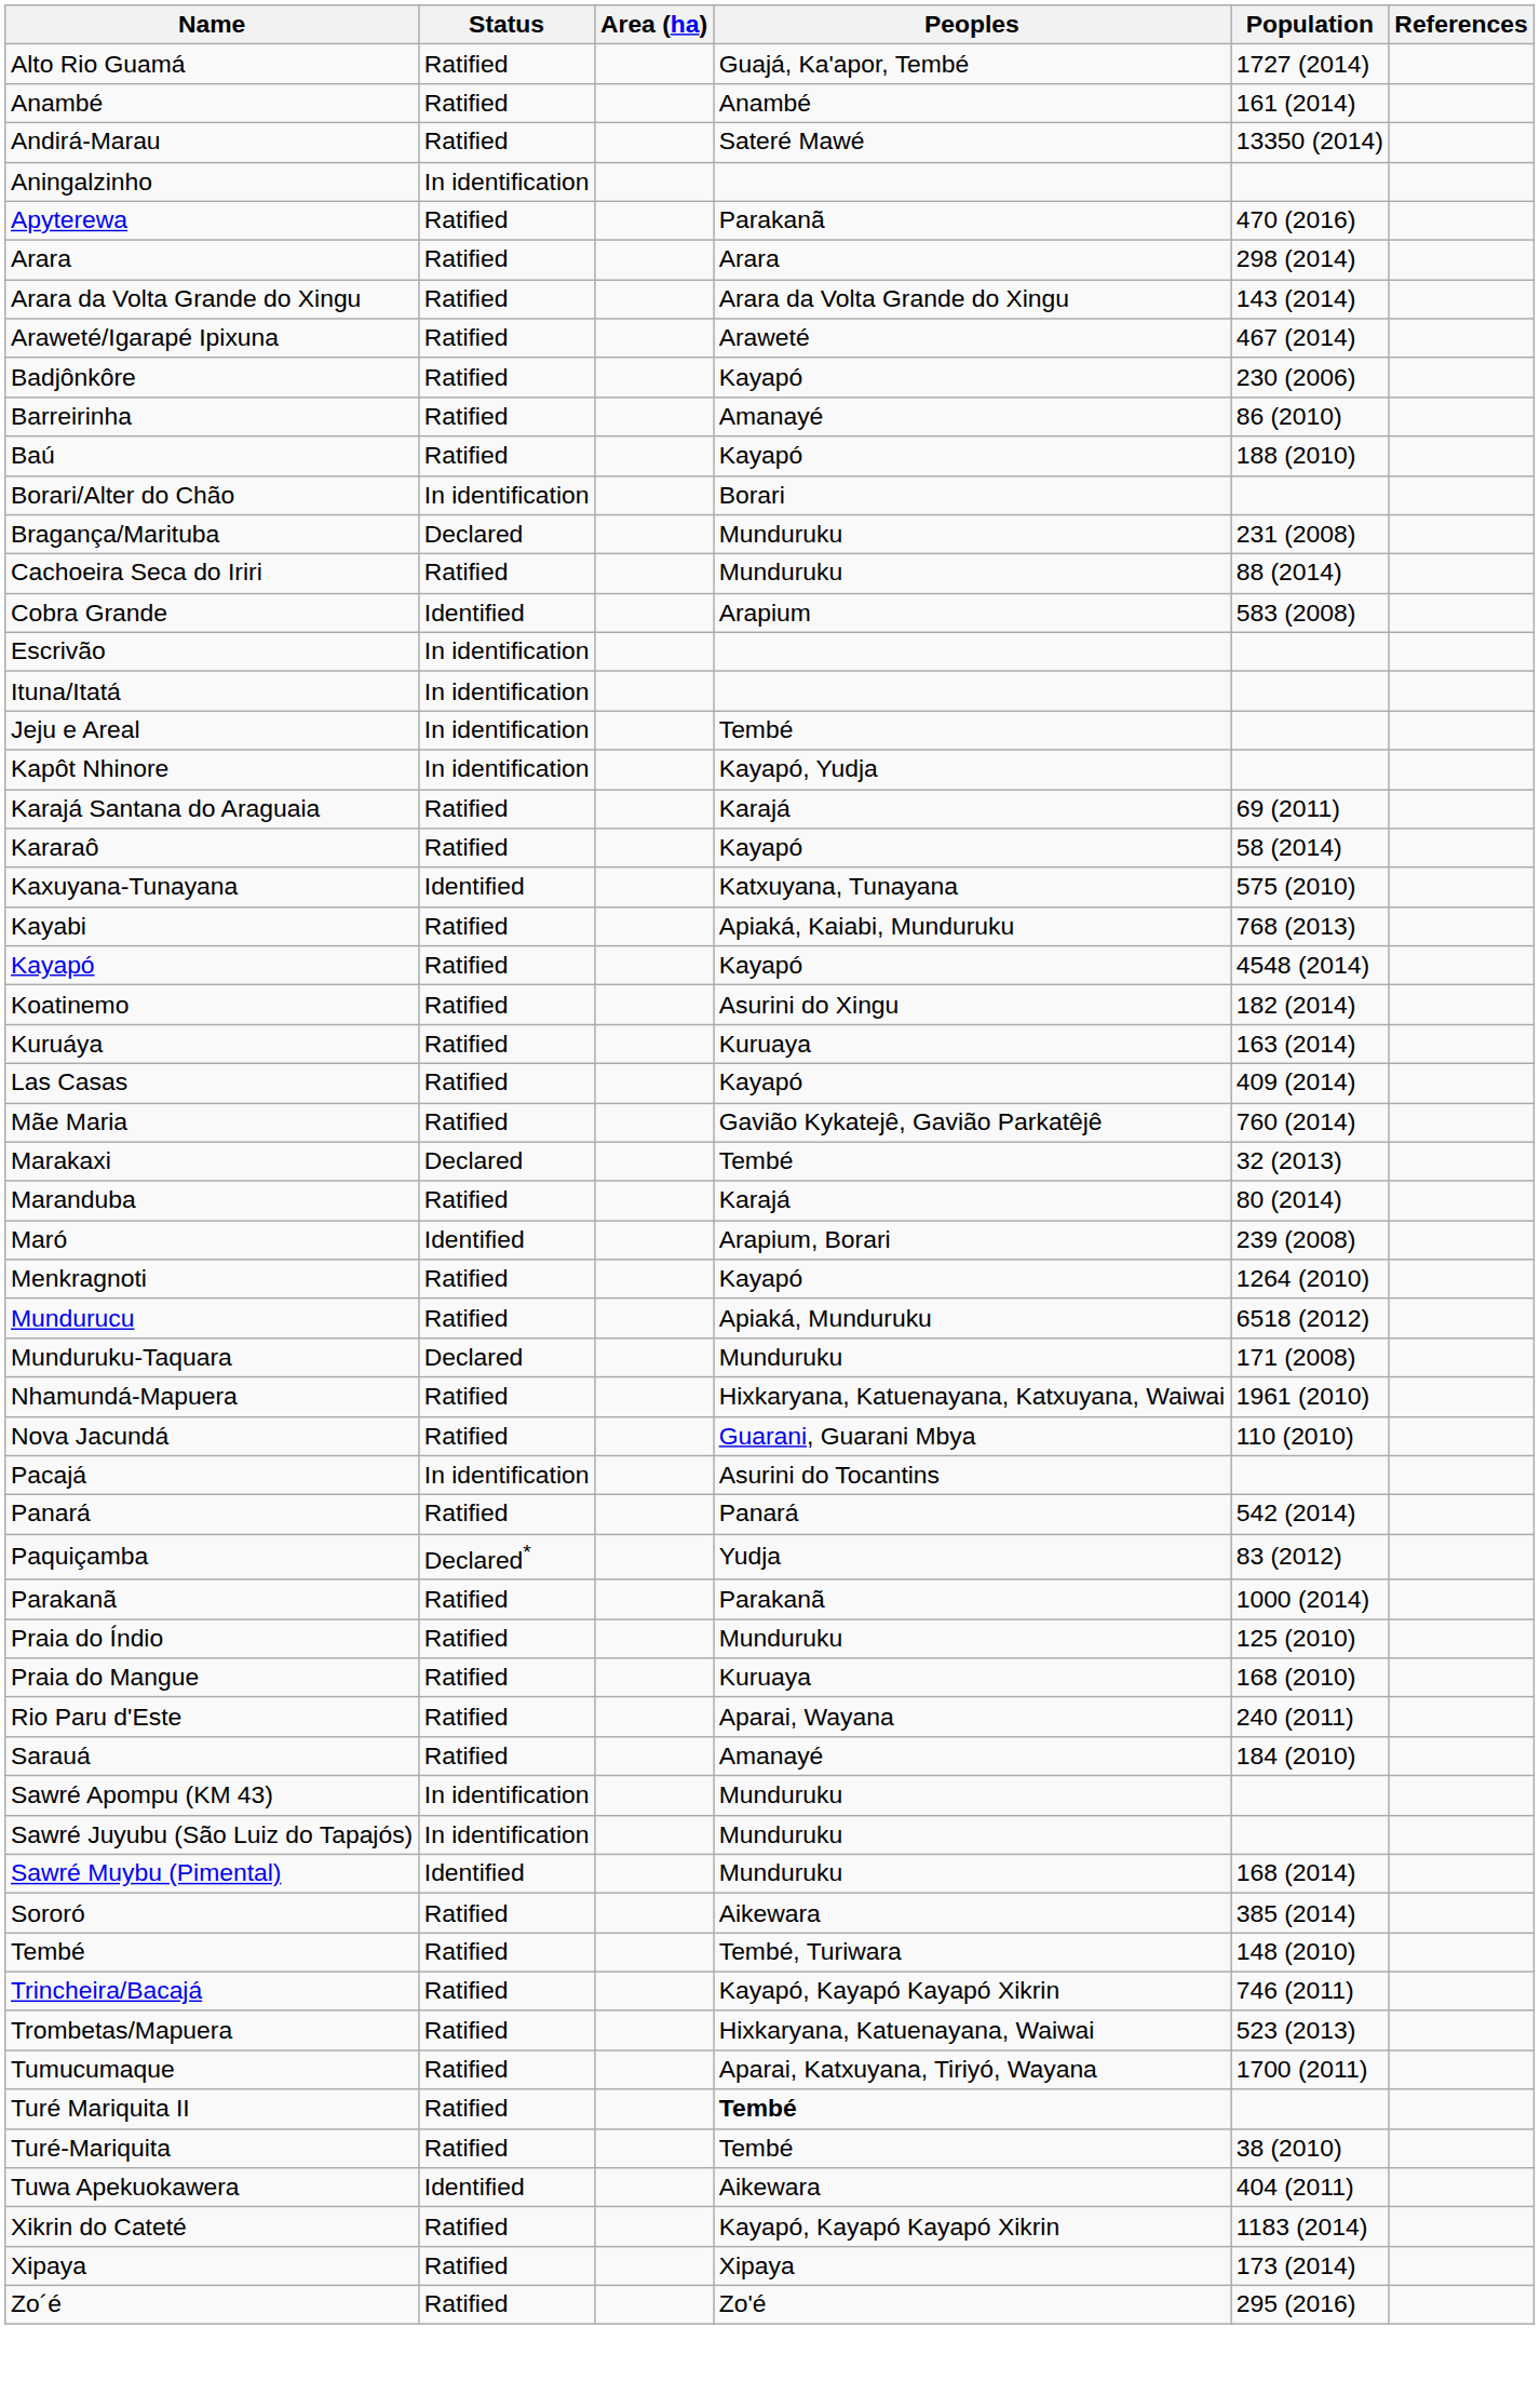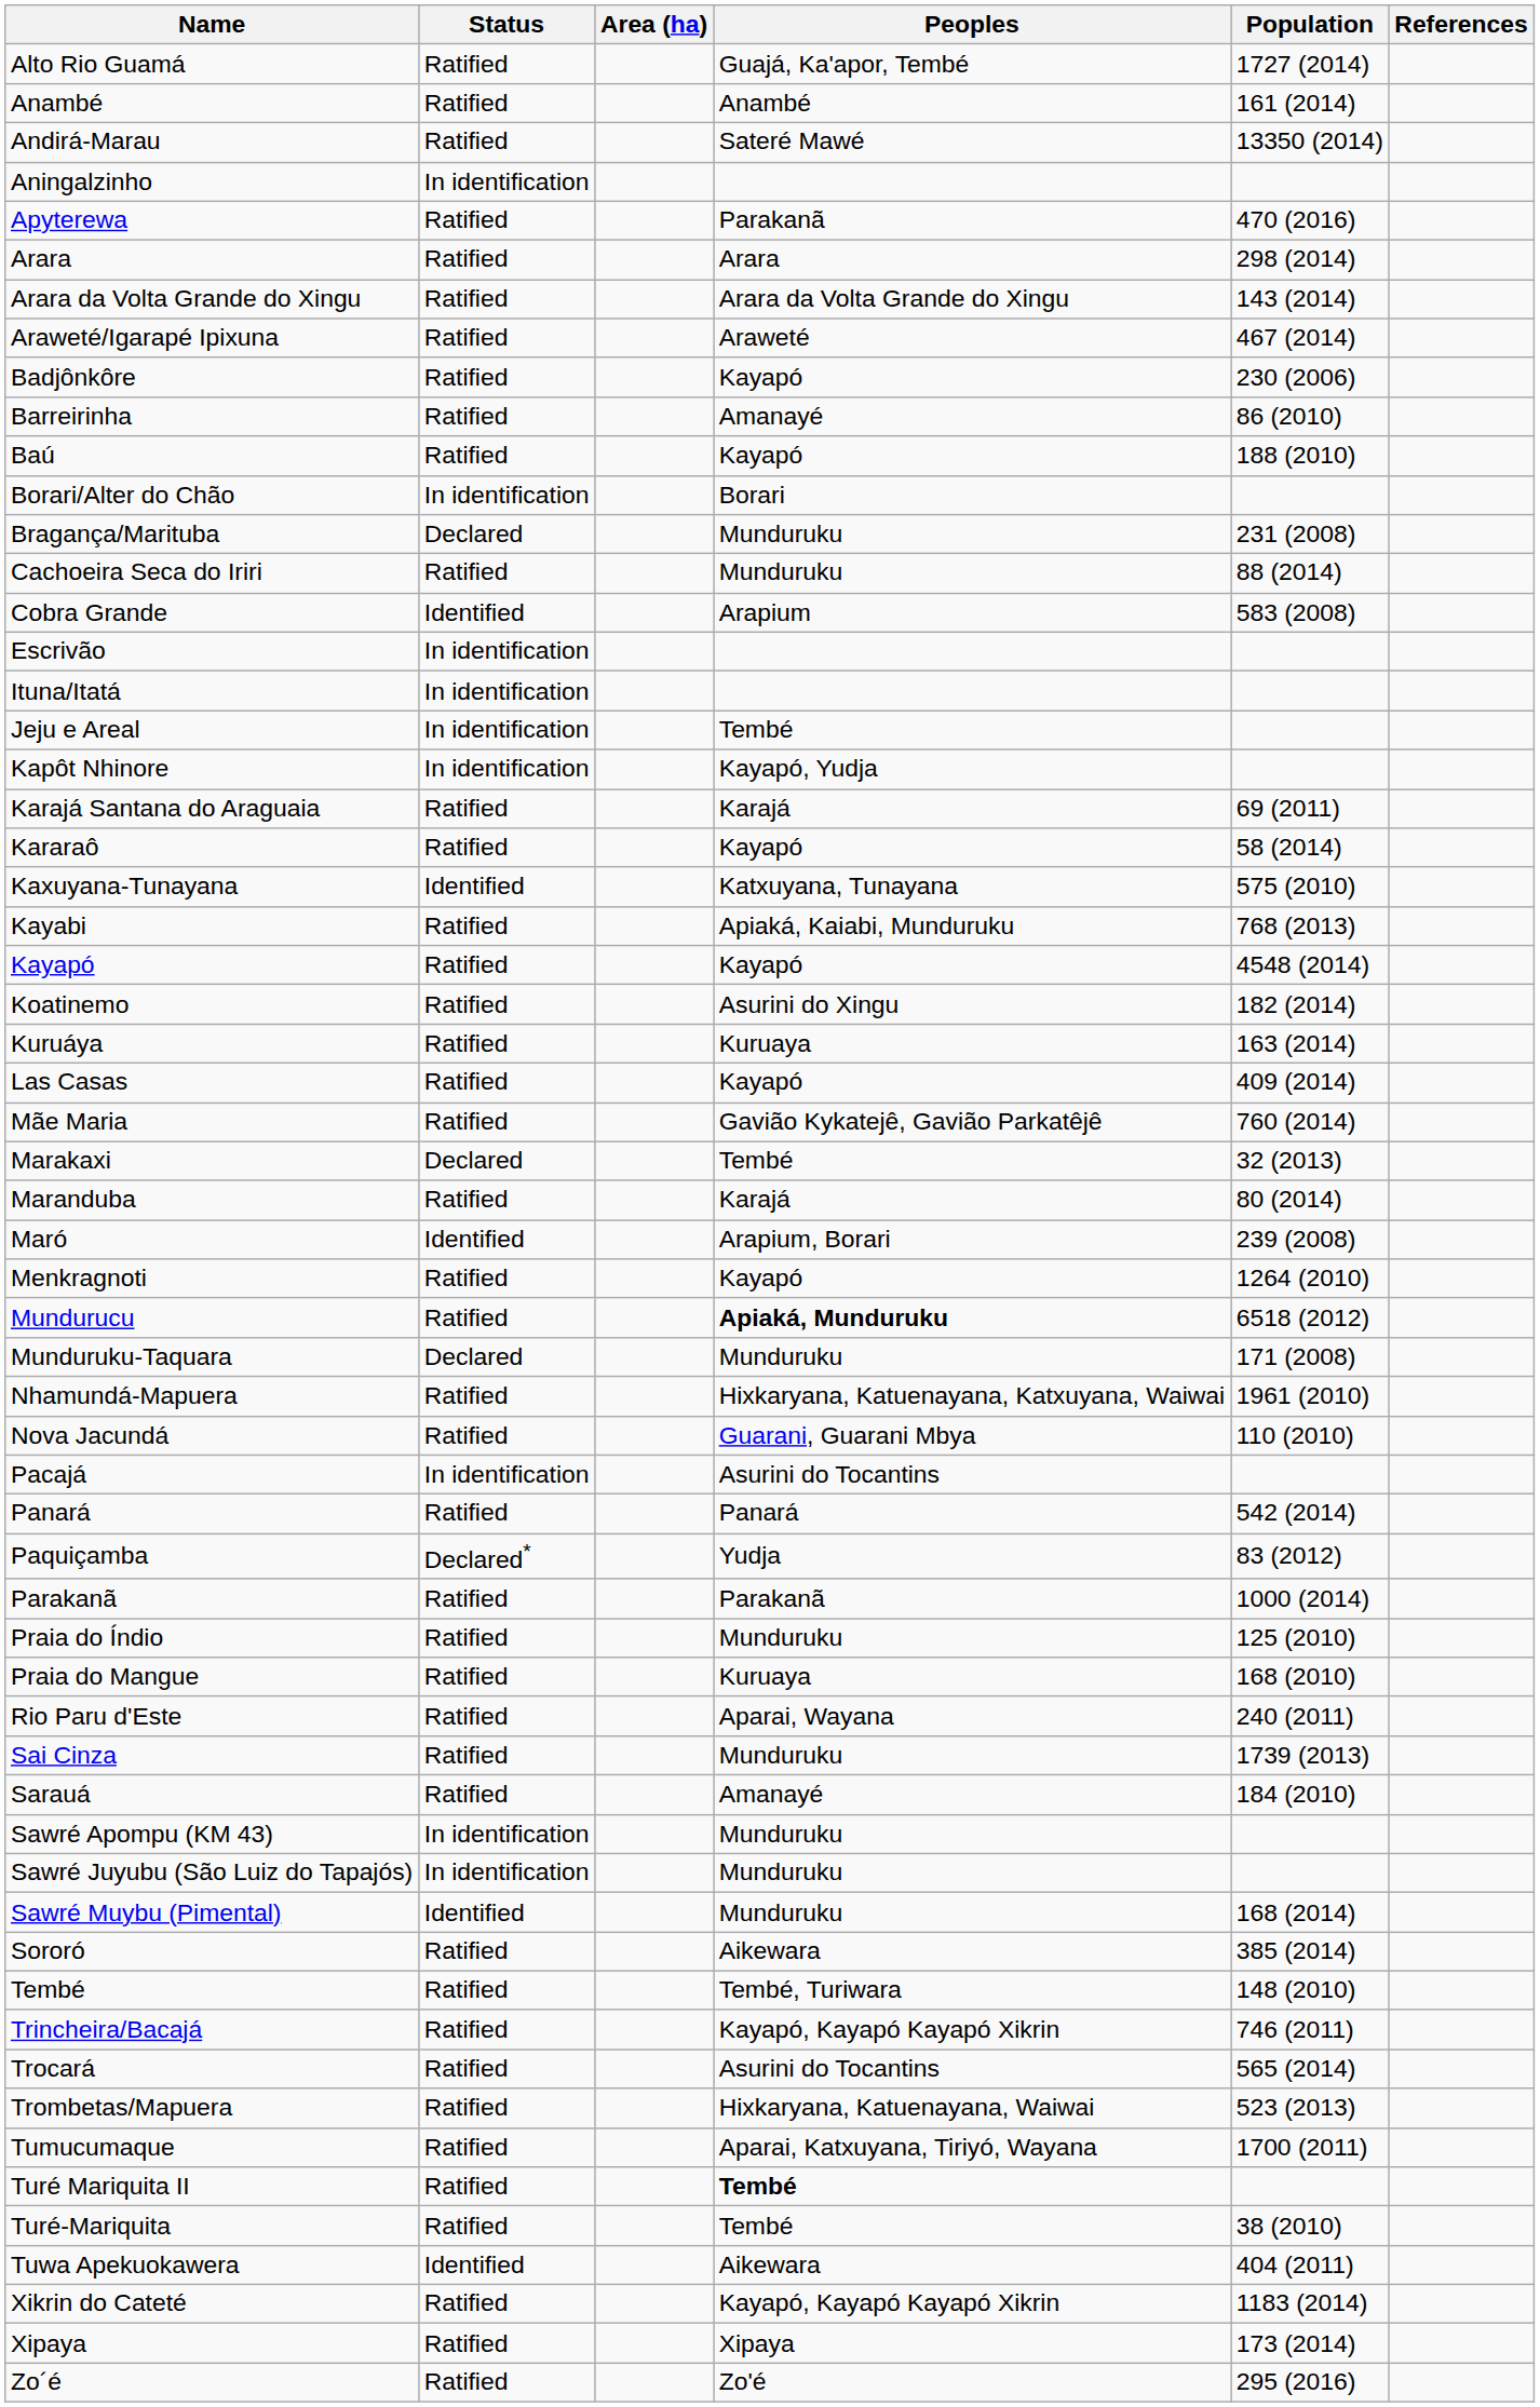Mundurucu | Peoples: normal -> bold
+ row: Sai Cinza | Ratified | Munduruku | 1739 (2013)
+ row: Trocará | Ratified | Asurini do Tocantins | 565 (2014)
